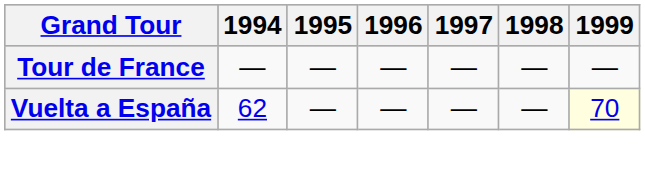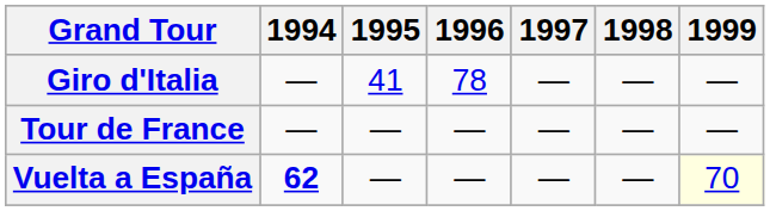+ row: Giro d'Italia | — | 41 | 78 | — | — | —
Vuelta a España | 1994: normal -> bold
